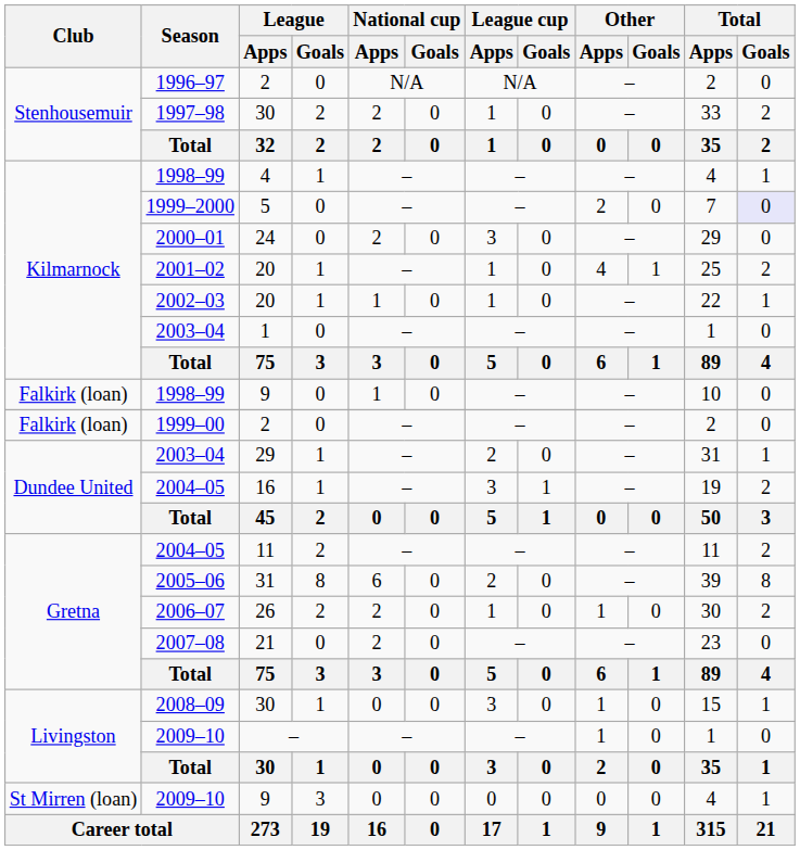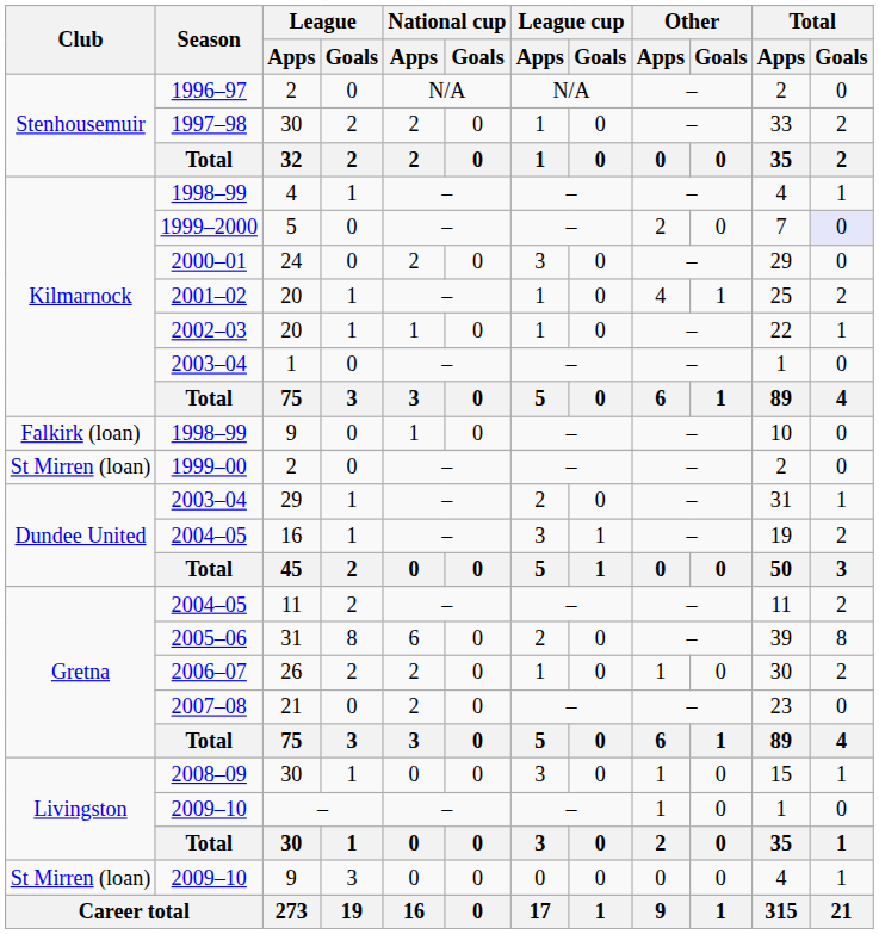1999–00 | Club: Falkirk (loan) -> St Mirren (loan)
